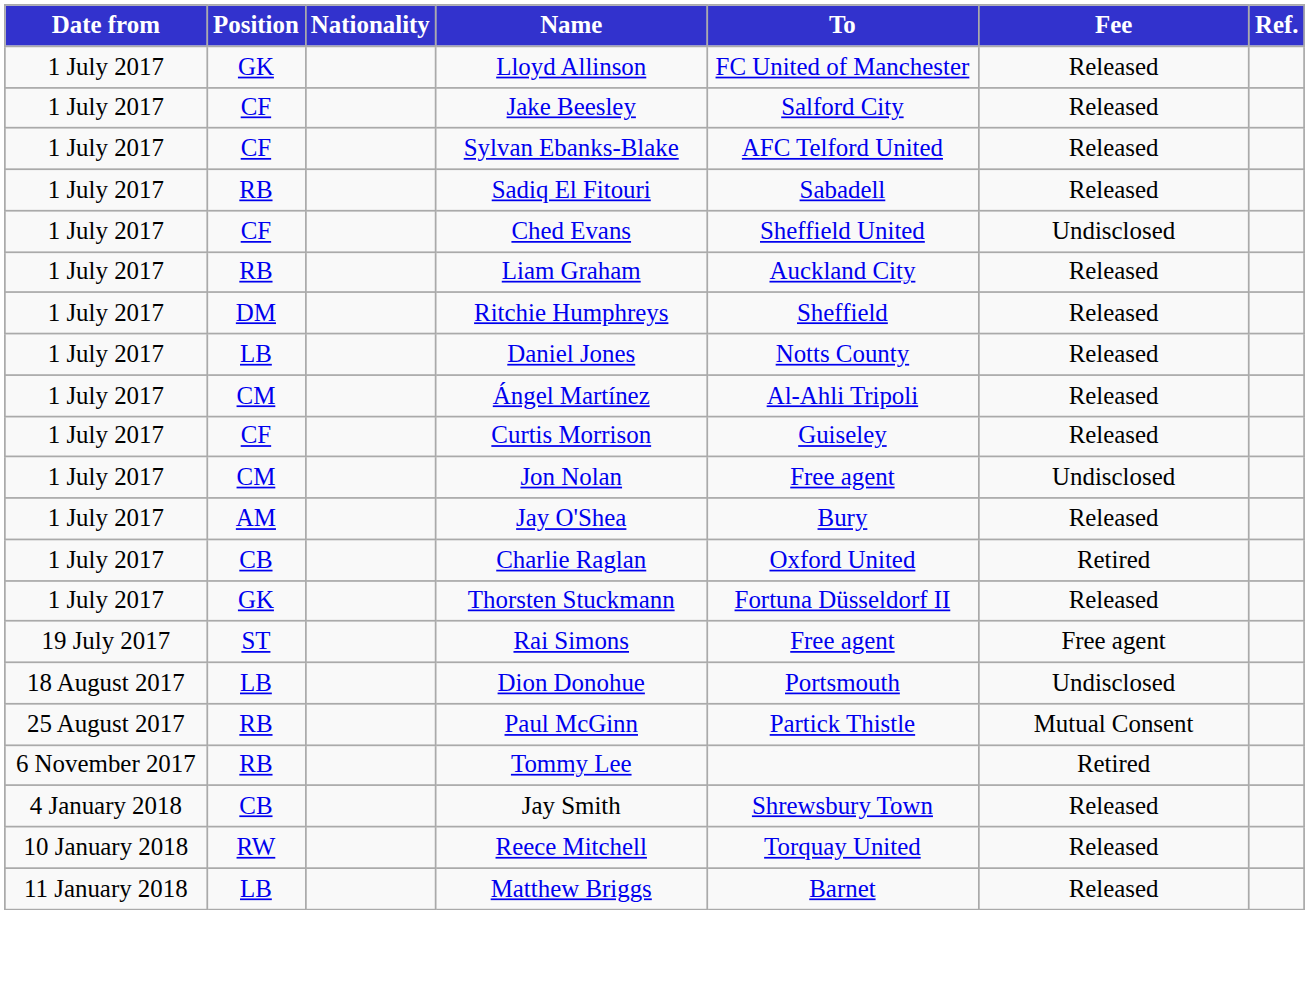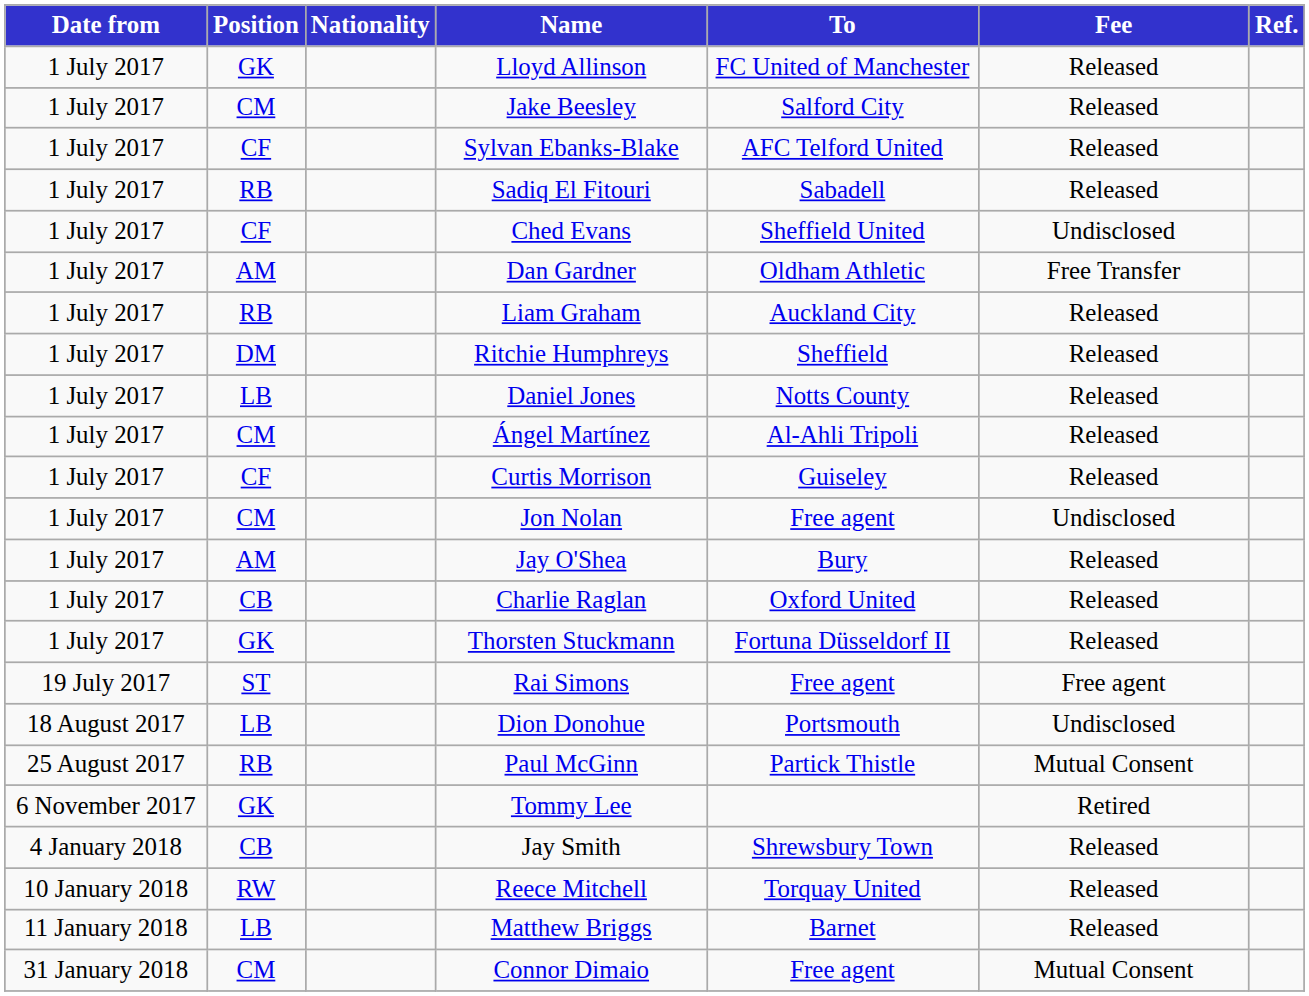Jake Beesley | Position: CF -> CM
+ row: 1 July 2017 | AM | Dan Gardner | Oldham Athletic | Free Transfer
Charlie Raglan | Fee: Retired -> Released
Tommy Lee | Position: RB -> GK
+ row: 31 January 2018 | CM | Connor Dimaio | Free agent | Mutual Consent
